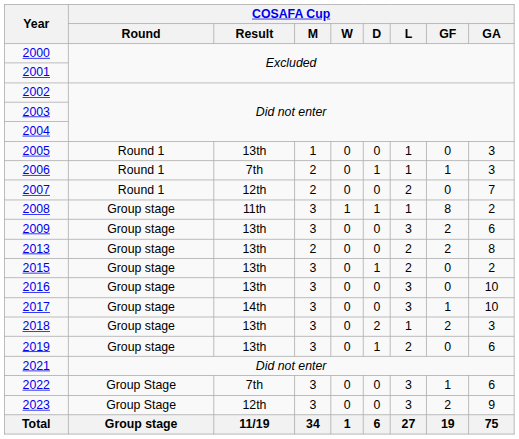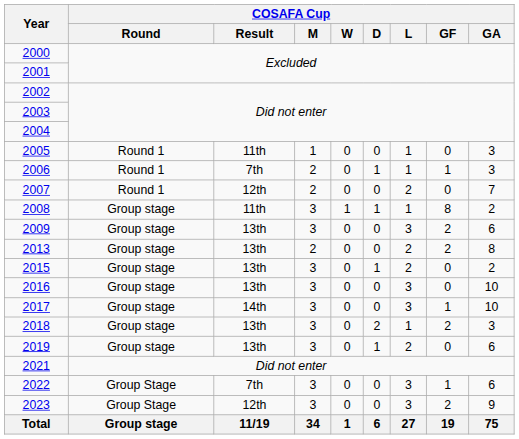2005 | COSAFA Cup / Result: 13th -> 11th
